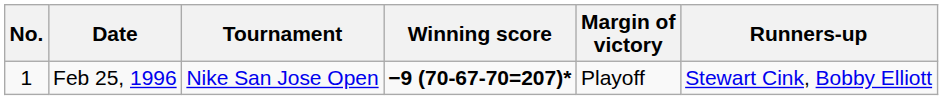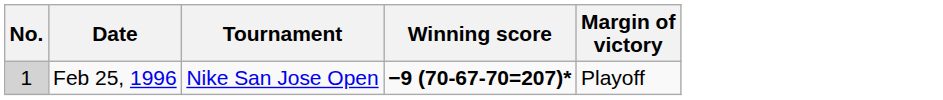- column: Runners-up | Stewart Cink, Bobby Elliott
Feb 25, 1996 | No.: no background -> lightgrey background
